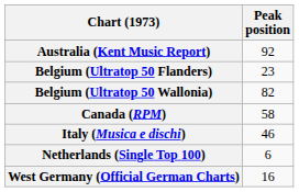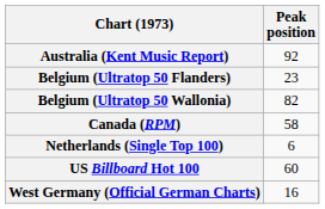- row: Italy (Musica e dischi) | 46
+ row: US Billboard Hot 100 | 60
